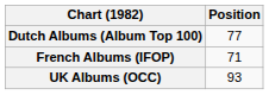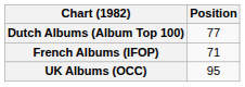UK Albums (OCC) | Position: 93 -> 95
